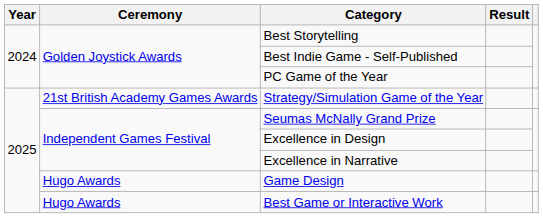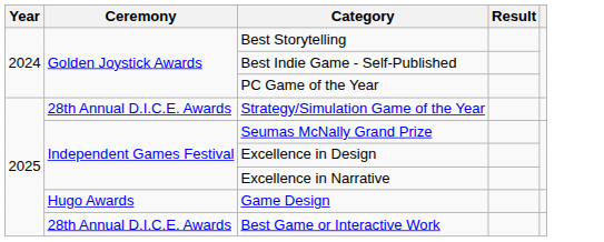Strategy/Simulation Game of the Year | Ceremony: 21st British Academy Games Awards -> 28th Annual D.I.C.E. Awards
Best Game or Interactive Work | Ceremony: Hugo Awards -> 28th Annual D.I.C.E. Awards
